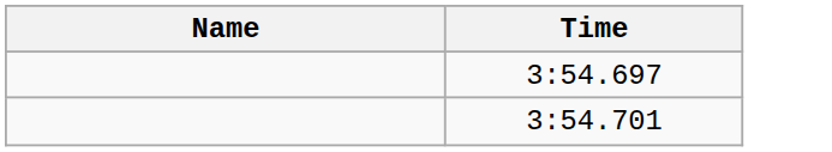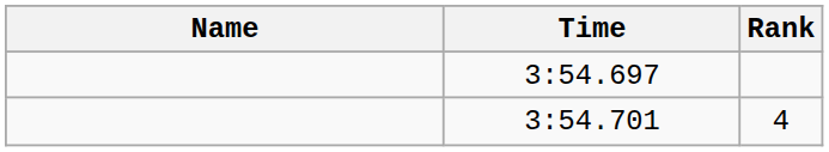+ column: Rank | 4
